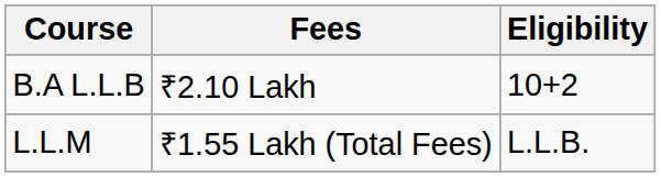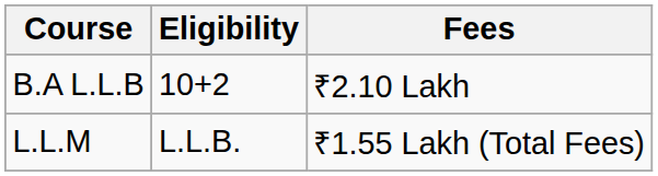columns swapped: Fees <-> Eligibility
